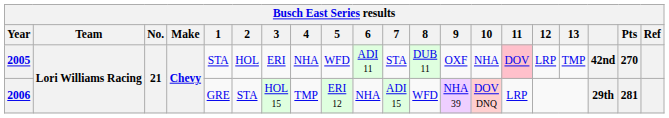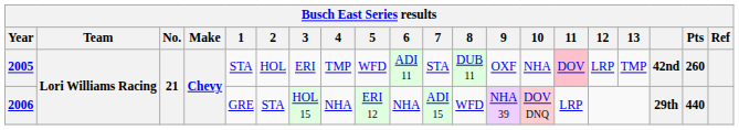2005 | 4: NHA -> TMP
2005 | Pts: 270 -> 260
2006 | 4: TMP -> NHA
2006 | Pts: 281 -> 440
